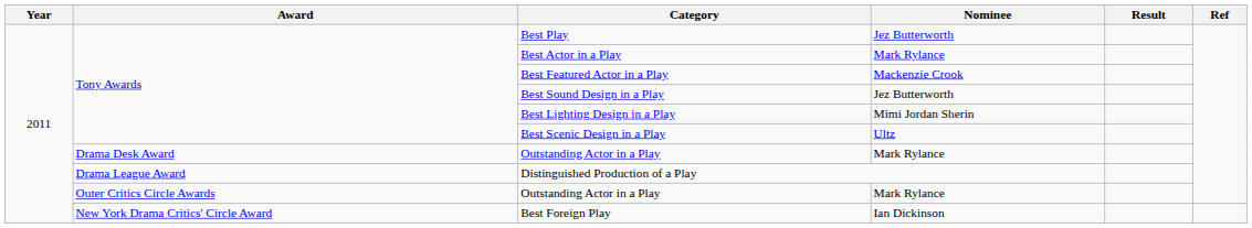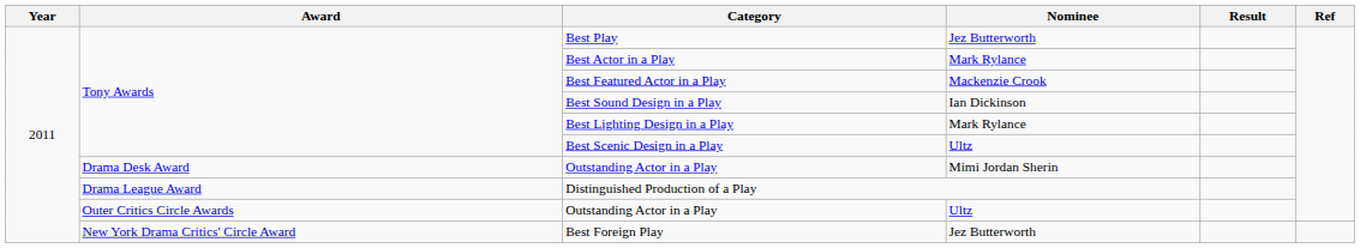Best Sound Design in a Play | Nominee: Jez Butterworth -> Ian Dickinson
Best Lighting Design in a Play | Nominee: Mimi Jordan Sherin -> Mark Rylance
Drama Desk Award / Outstanding Actor in a Play | Nominee: Mark Rylance -> Mimi Jordan Sherin
Outer Critics Circle Awards / Outstanding Actor in a Play | Nominee: Mark Rylance -> Ultz
Best Foreign Play | Nominee: Ian Dickinson -> Jez Butterworth
